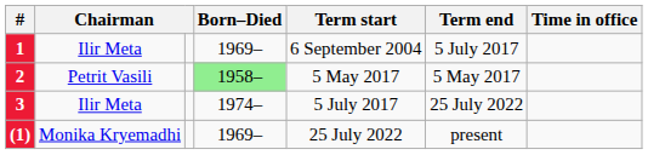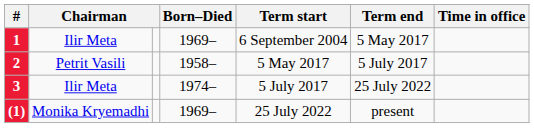1 | Term end: 5 July 2017 -> 5 May 2017
2 | Born–Died: lightgreen background -> no background
2 | Term end: 5 May 2017 -> 5 July 2017
